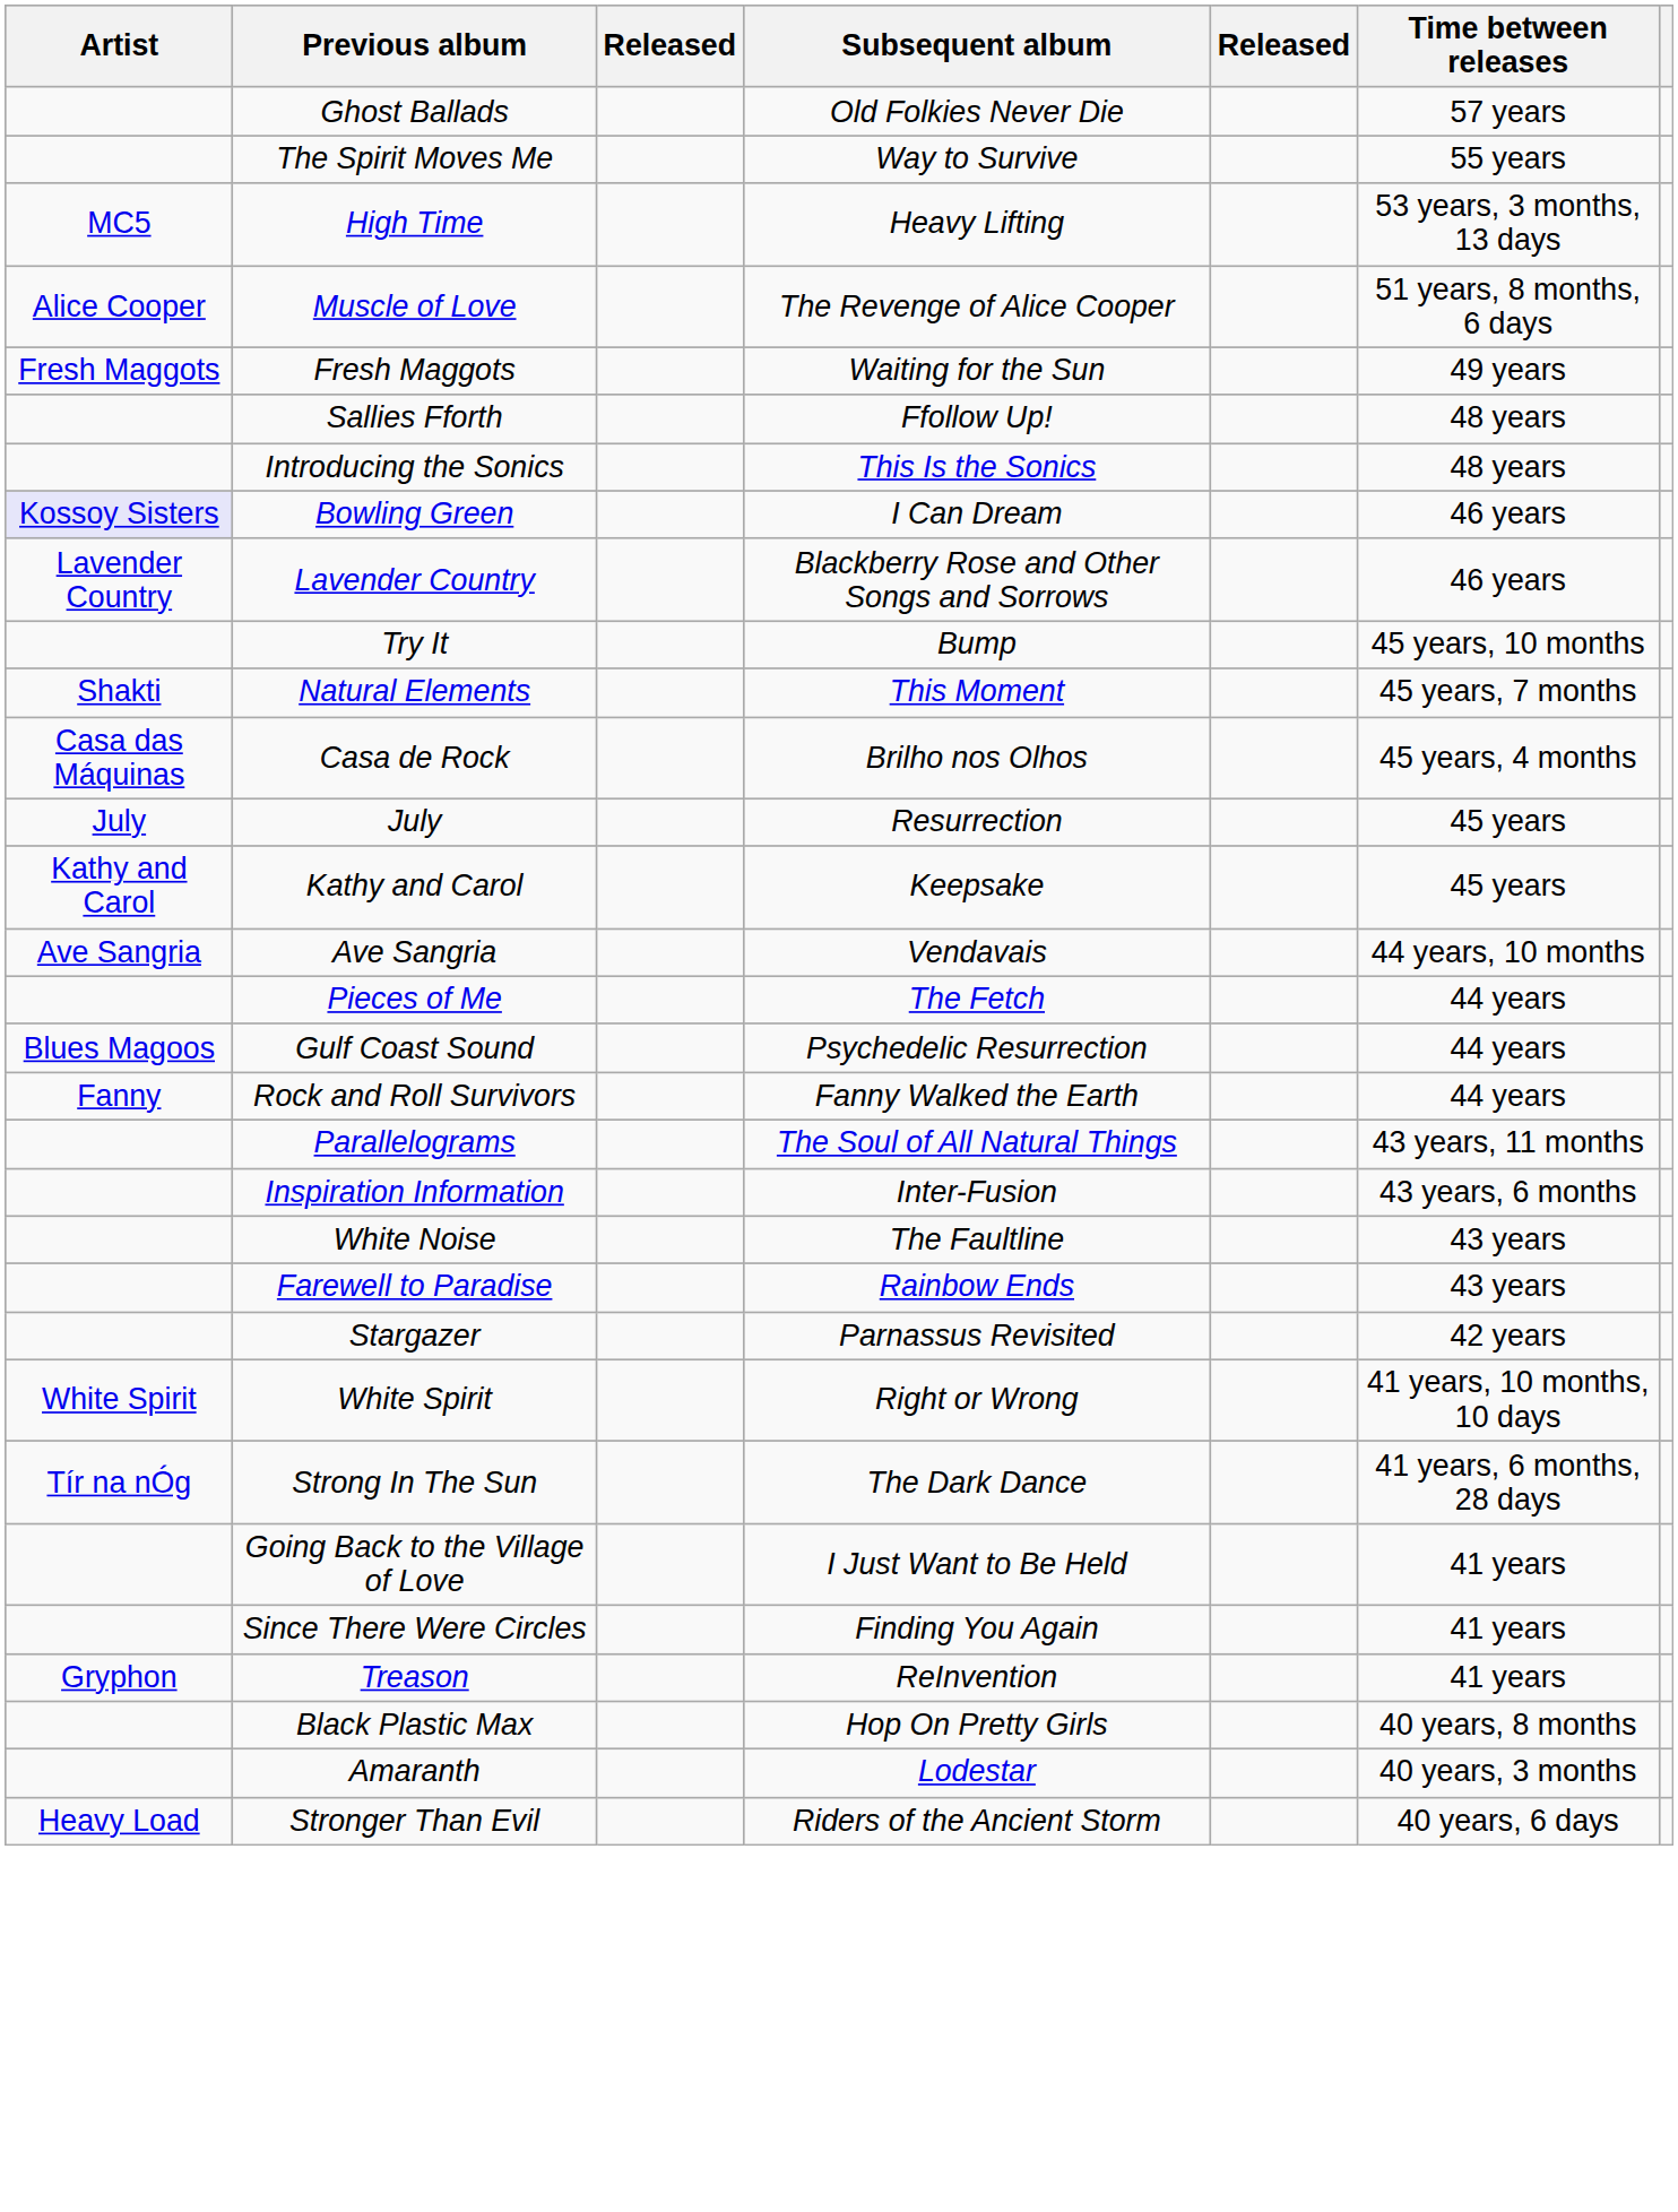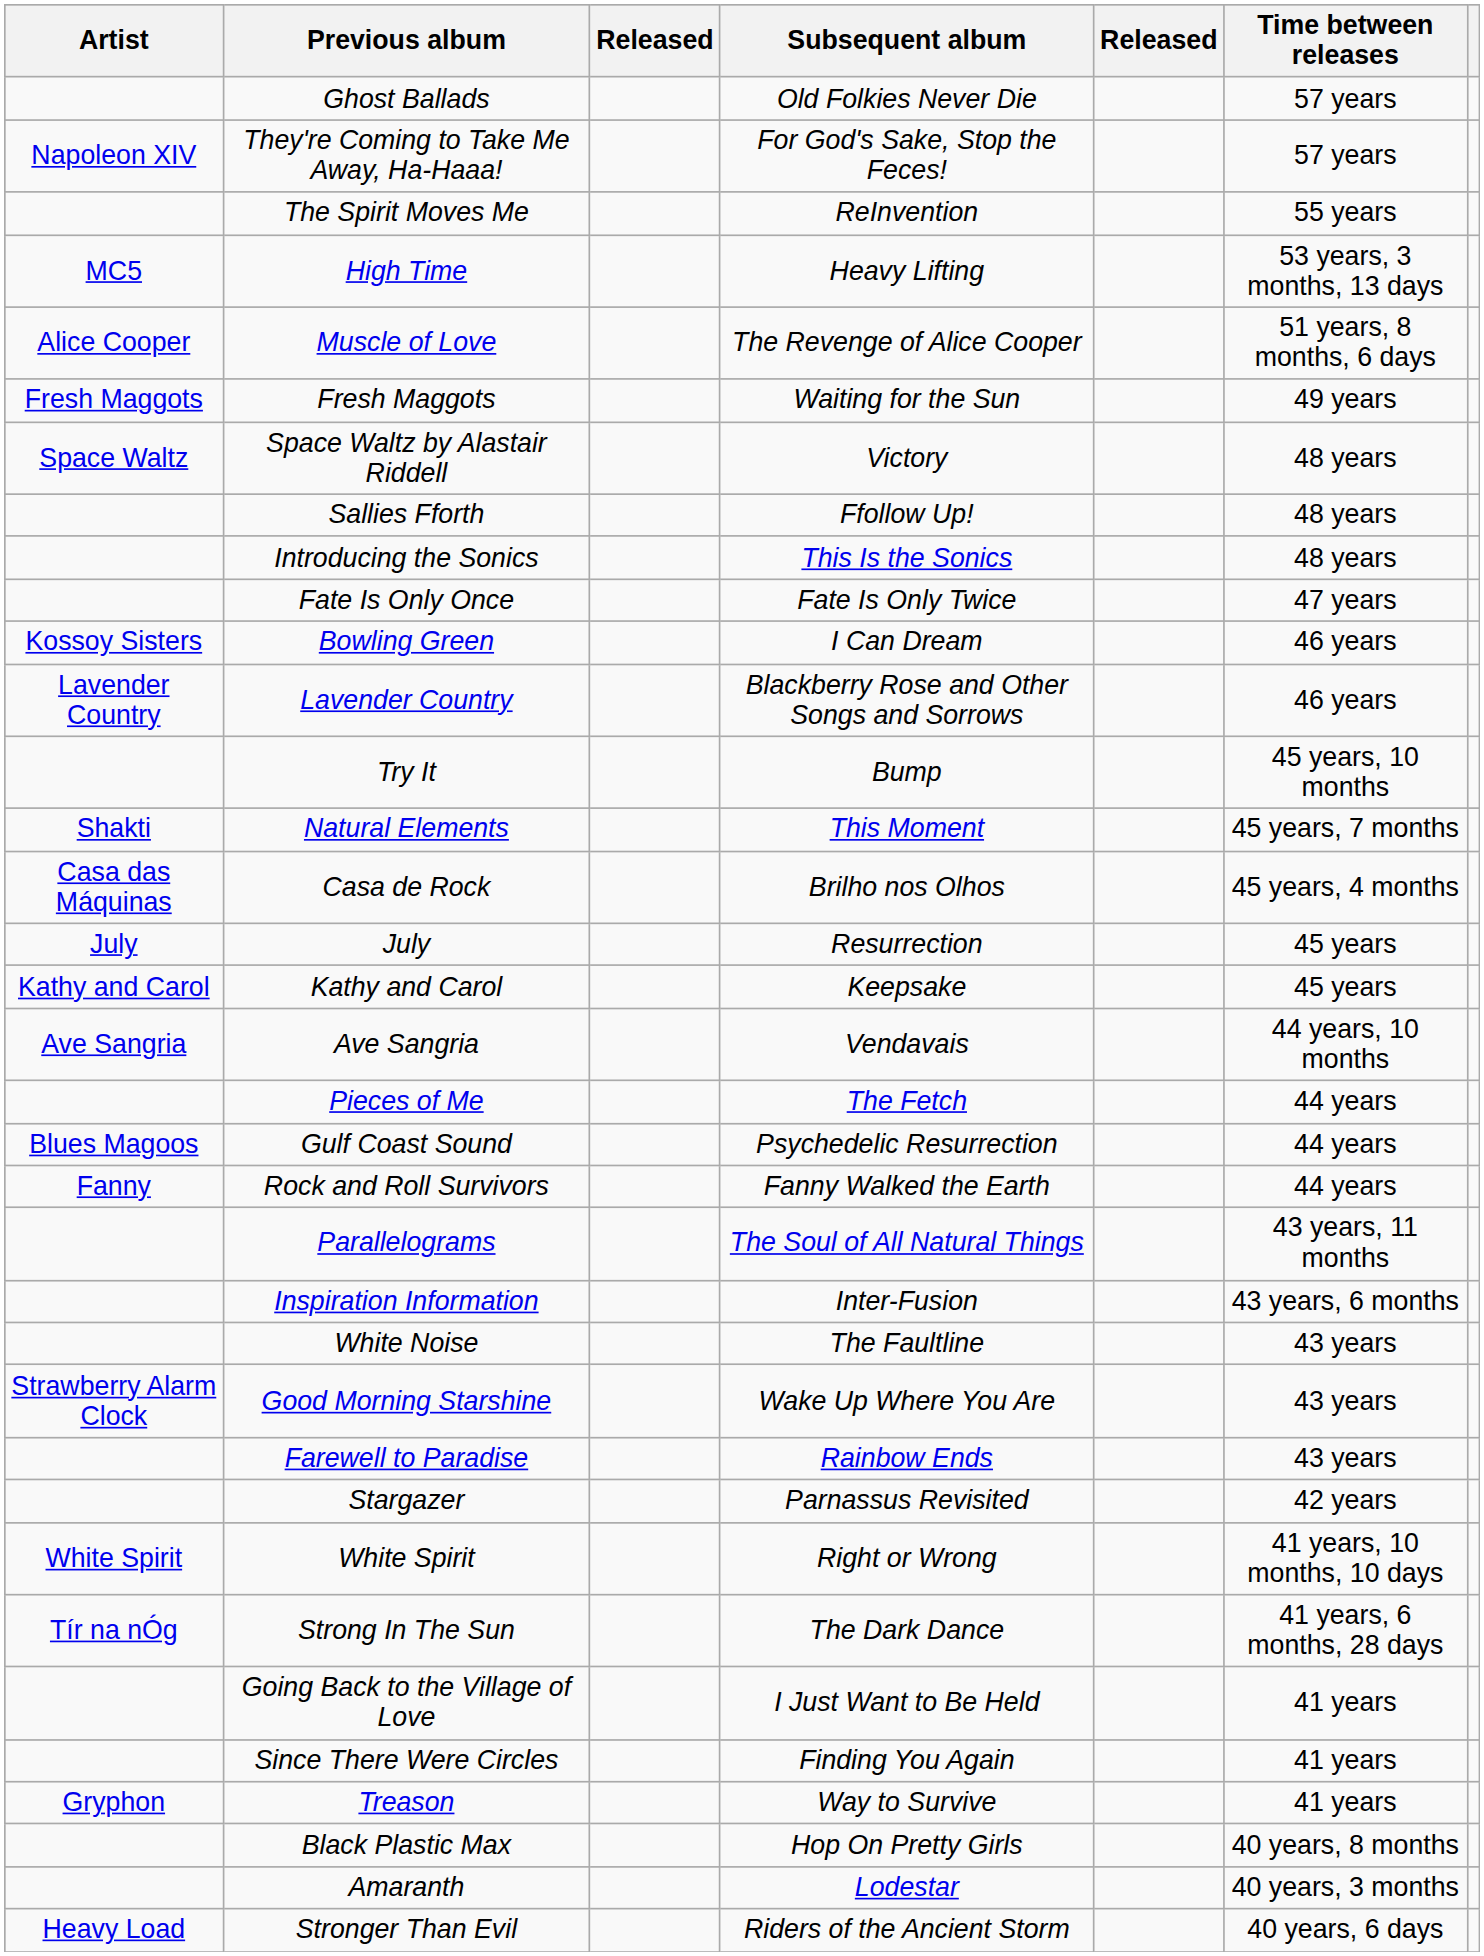+ row: Napoleon XIV | They're Coming to Take Me Away, Ha-Haaa! | For God's Sake, Stop the Feces! | 57 years
The Spirit Moves Me | Subsequent album: Way to Survive -> ReInvention
+ row: Space Waltz | Space Waltz by Alastair Riddell | Victory | 48 years
+ row: Fate Is Only Once | Fate Is Only Twice | 47 years
Bowling Green | Artist: lavender background -> no background
+ row: Strawberry Alarm Clock | Good Morning Starshine | Wake Up Where You Are | 43 years
Treason | Subsequent album: ReInvention -> Way to Survive
